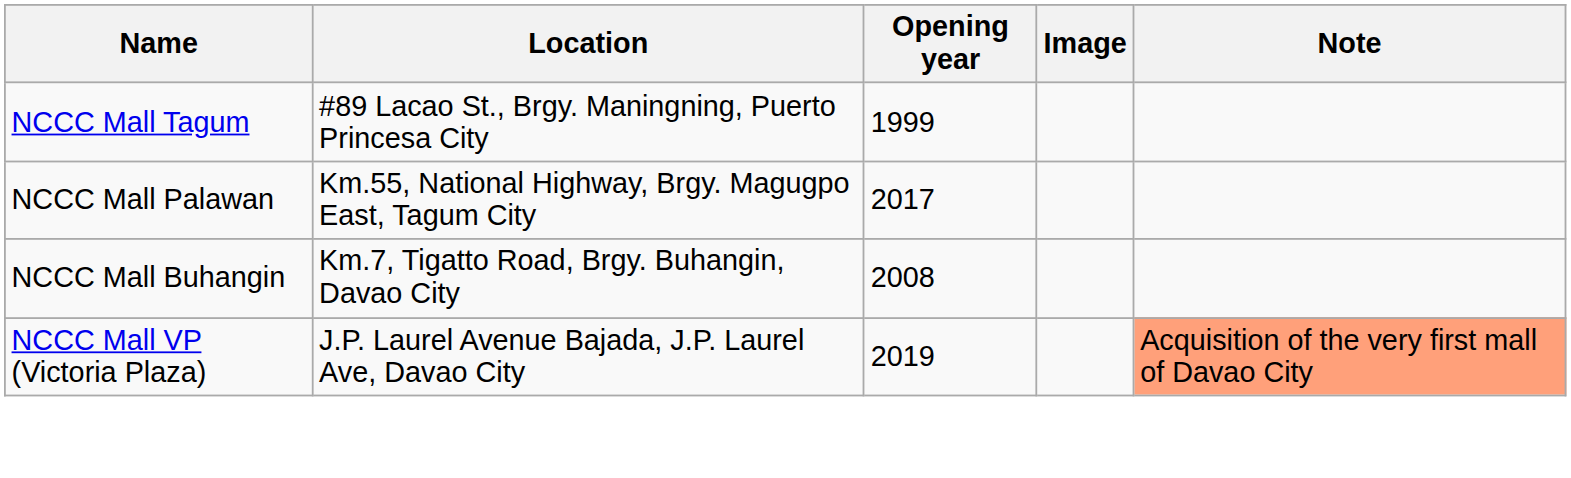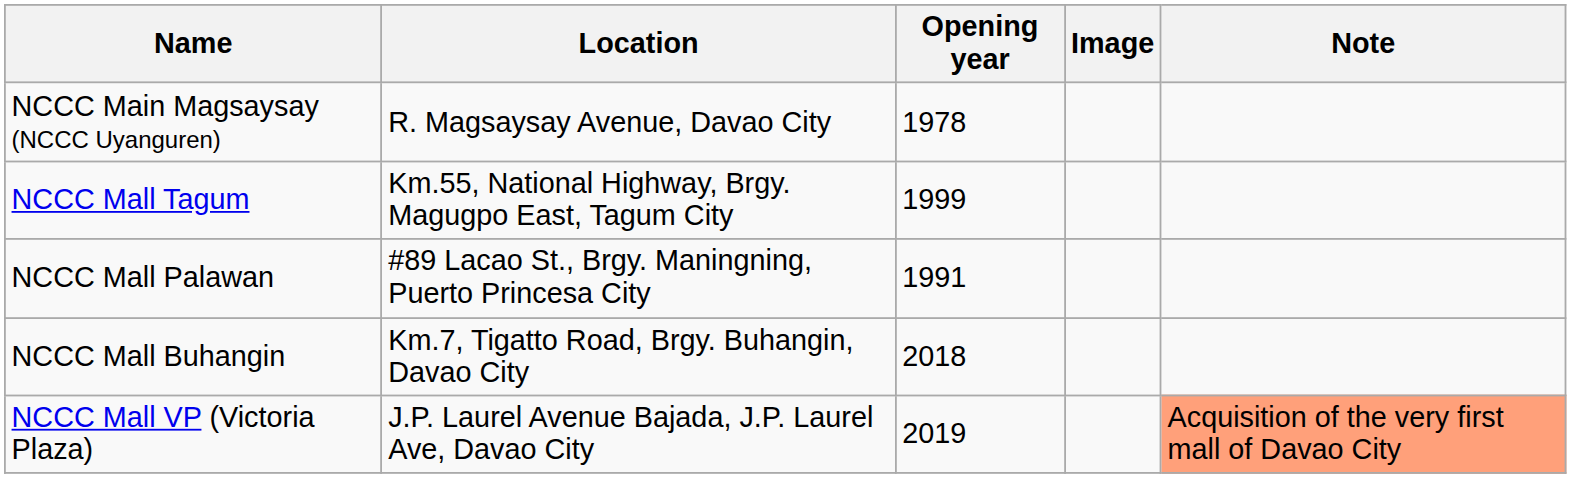+ row: NCCC Main Magsaysay (NCCC Uyanguren) | R. Magsaysay Avenue, Davao City | 1978
NCCC Mall Tagum | Location: #89 Lacao St., Brgy. Maningning, Puerto Princesa City -> Km.55, National Highway, Brgy. Magugpo East, Tagum City
NCCC Mall Palawan | Location: Km.55, National Highway, Brgy. Magugpo East, Tagum City -> #89 Lacao St., Brgy. Maningning, Puerto Princesa City
NCCC Mall Palawan | Opening year: 2017 -> 1991
NCCC Mall Buhangin | Opening year: 2008 -> 2018
